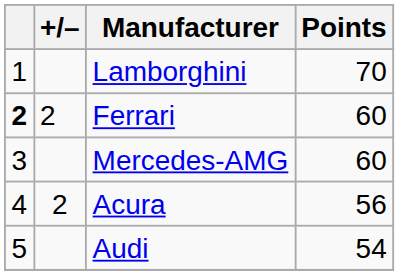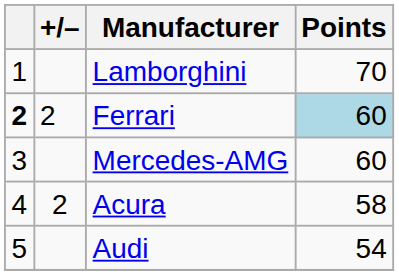Ferrari | Points: no background -> lightblue background
Acura | Points: 56 -> 58
